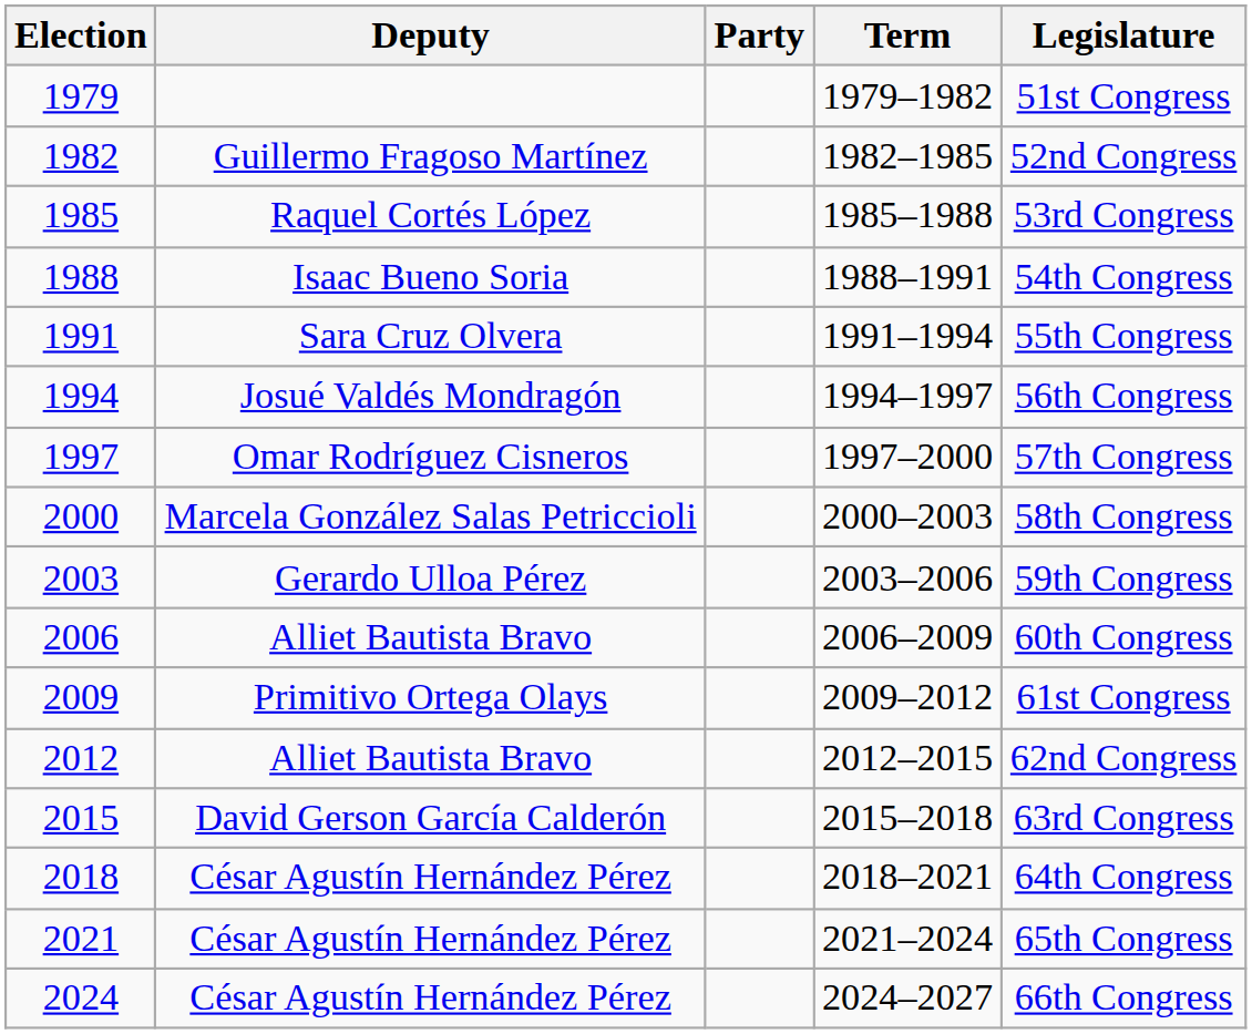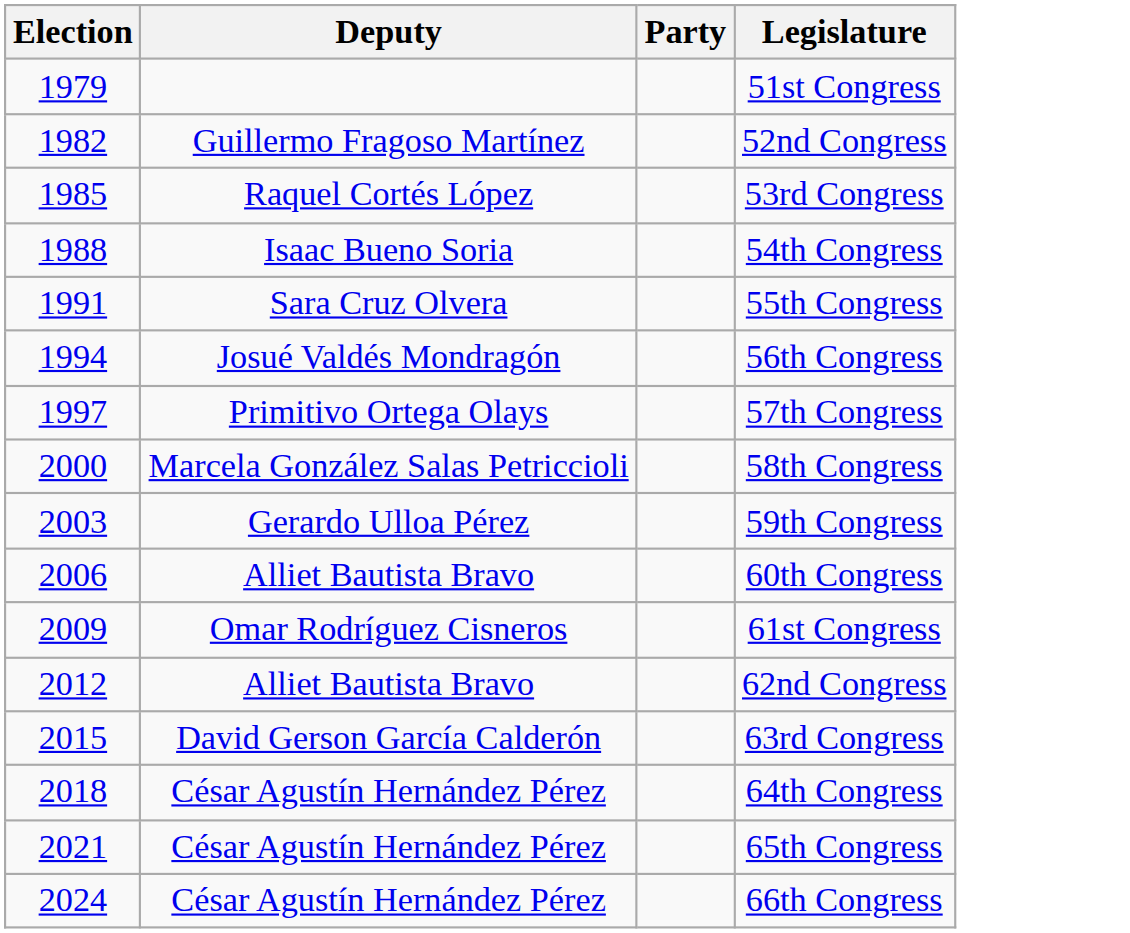- column: Term | 1979–1982 | 1982–1985 | 1985–1988 | 1988–1991 | 1991–1994 | 1994–1997 | 1997–2000 | 2000–2003 | 2003–2006 | 2006–2009 | 2009–2012 | 2012–2015 | 2015–2018 | 2018–2021 | 2021–2024 | 2024–2027
1997 | Deputy: Omar Rodríguez Cisneros -> Primitivo Ortega Olays
2009 | Deputy: Primitivo Ortega Olays -> Omar Rodríguez Cisneros
